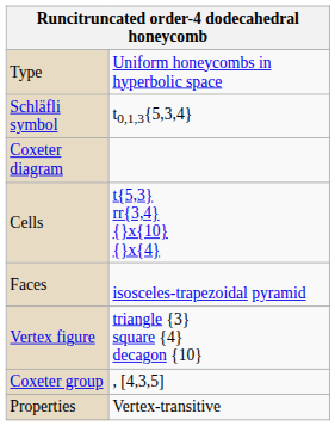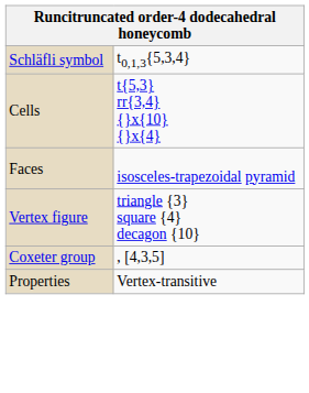- row: Type | Uniform honeycombs in hyperbolic space
- row: Coxeter diagram
